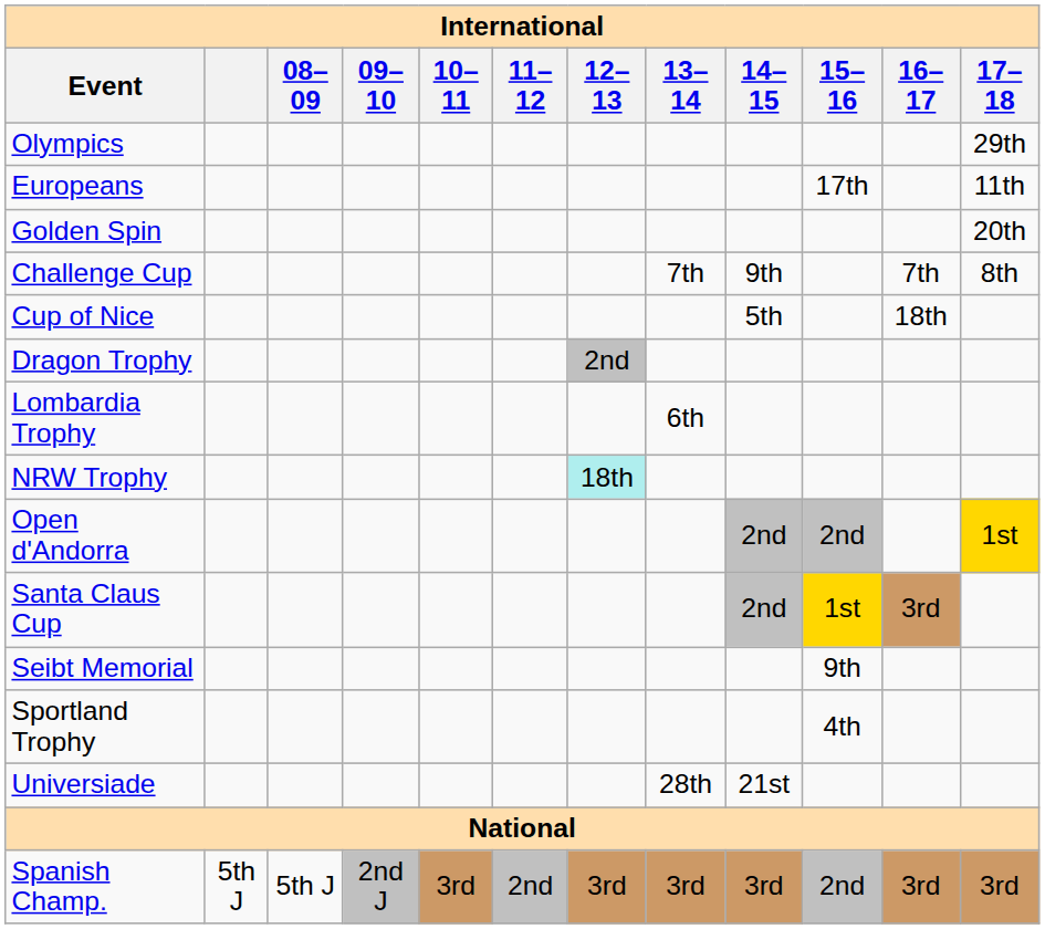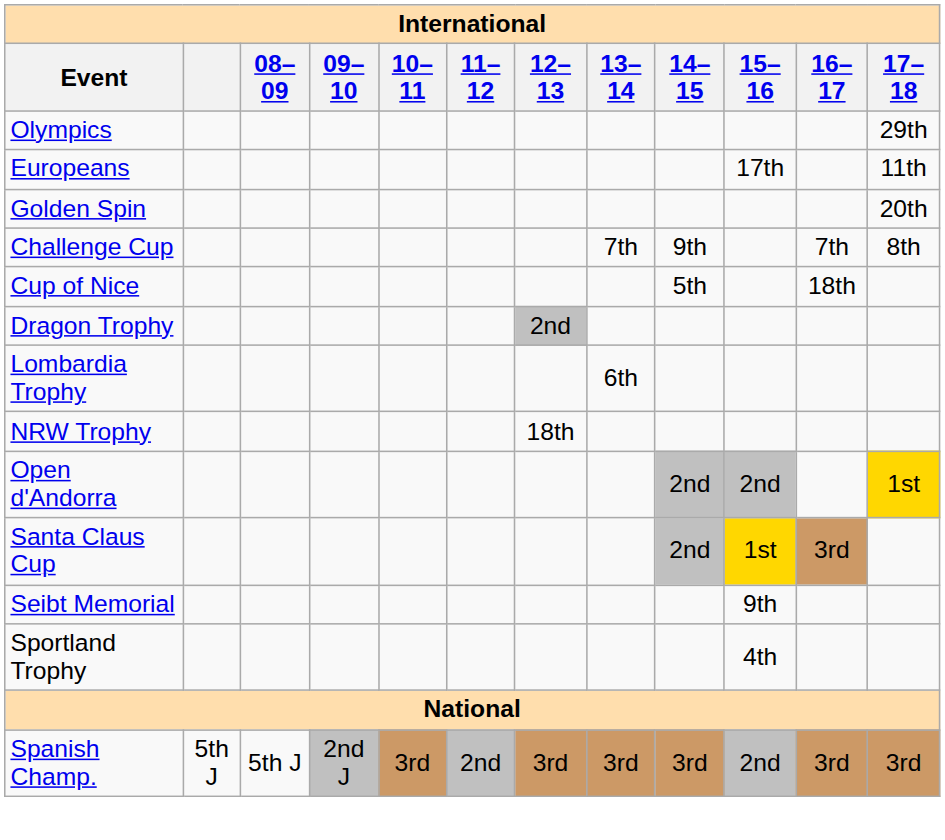NRW Trophy | 12–13: paleturquoise background -> no background
- row: Universiade | 28th | 21st
